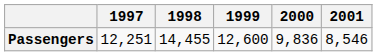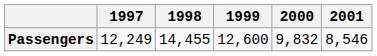Passengers | 1997: 12,251 -> 12,249
Passengers | 2000: 9,836 -> 9,832
